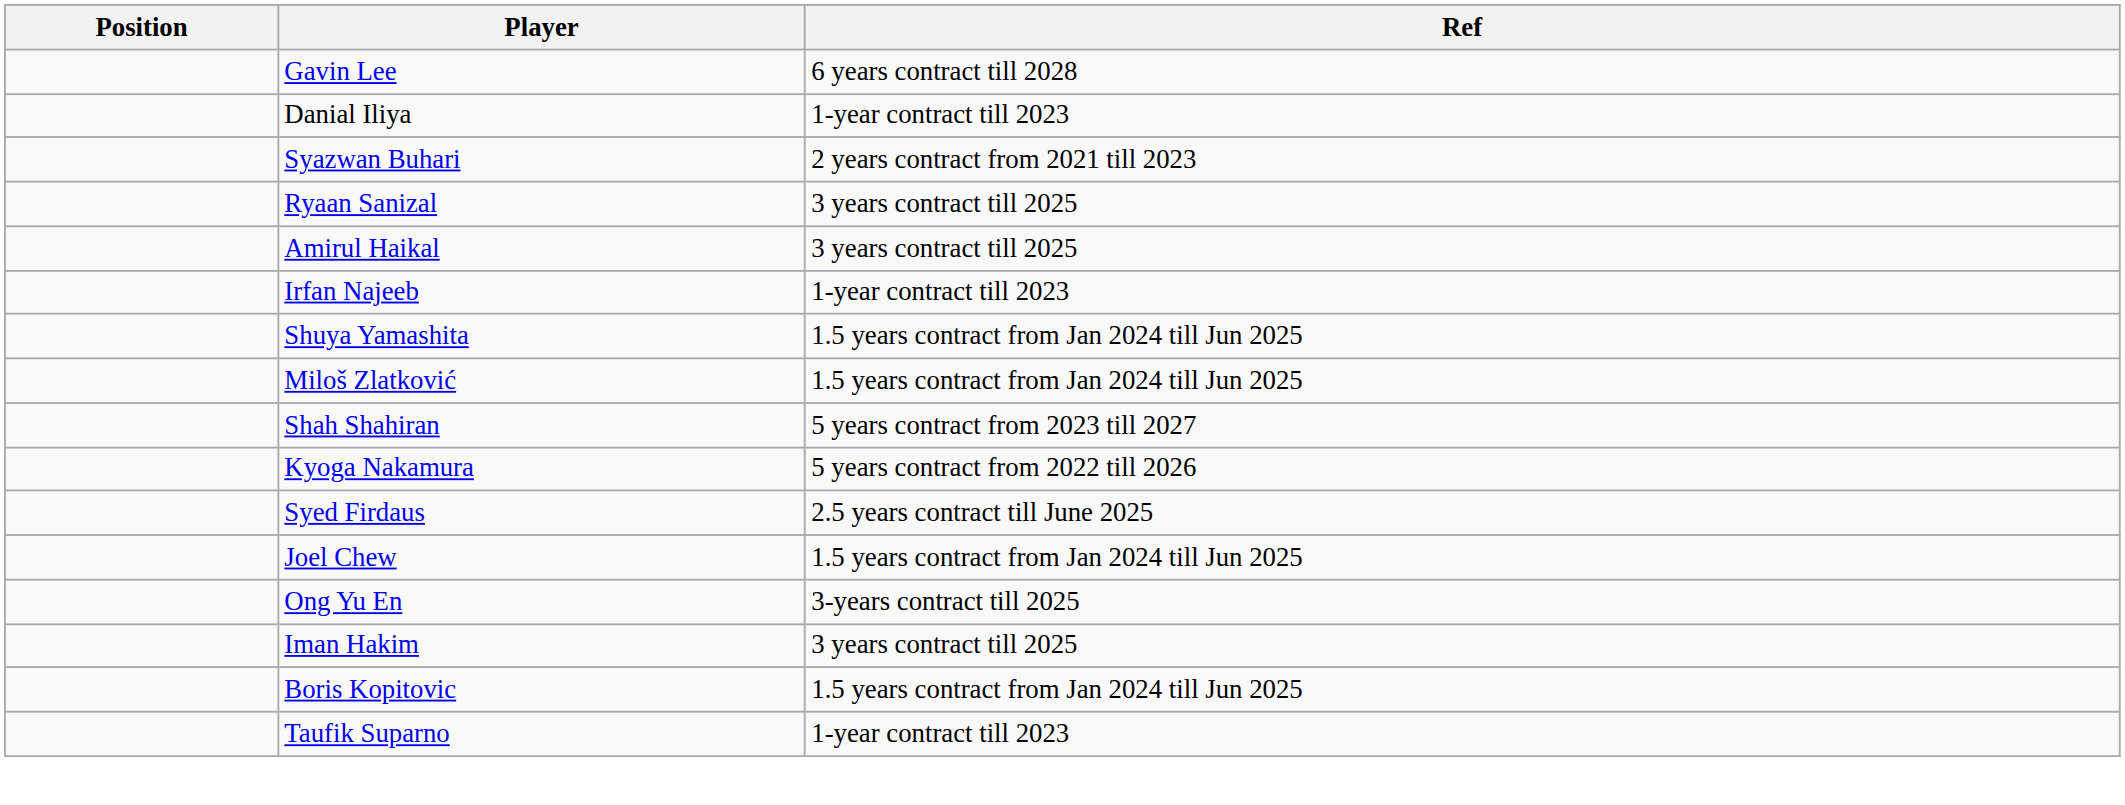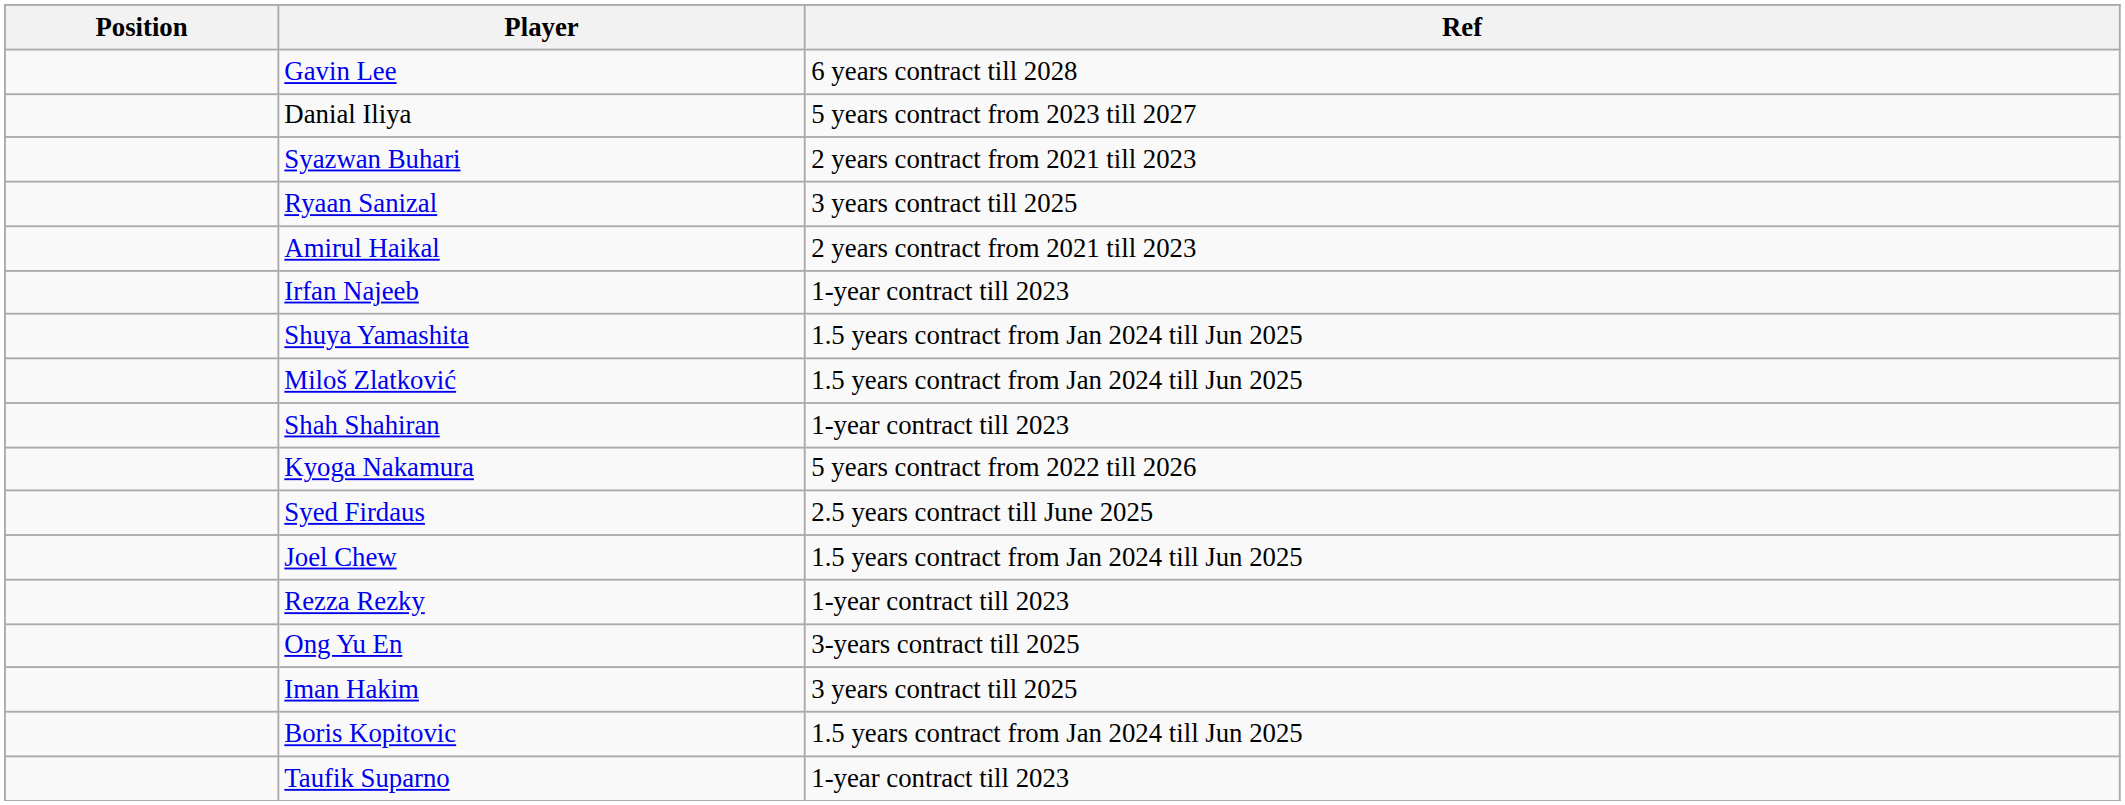Danial Iliya | Ref: 1-year contract till 2023 -> 5 years contract from 2023 till 2027
Amirul Haikal | Ref: 3 years contract till 2025 -> 2 years contract from 2021 till 2023
Shah Shahiran | Ref: 5 years contract from 2023 till 2027 -> 1-year contract till 2023
+ row: Rezza Rezky | 1-year contract till 2023
